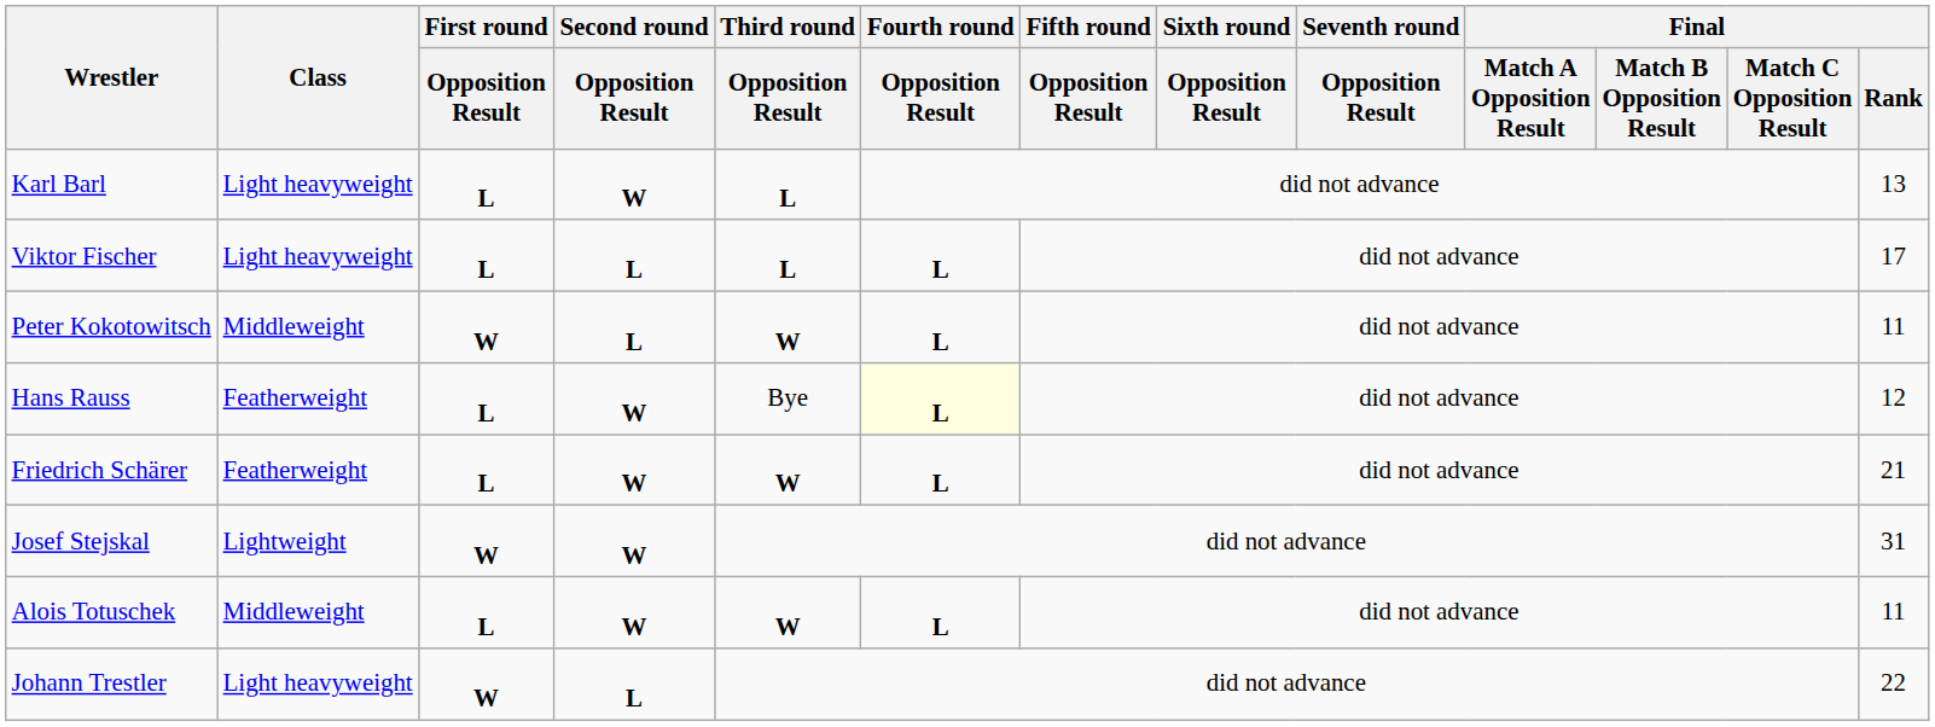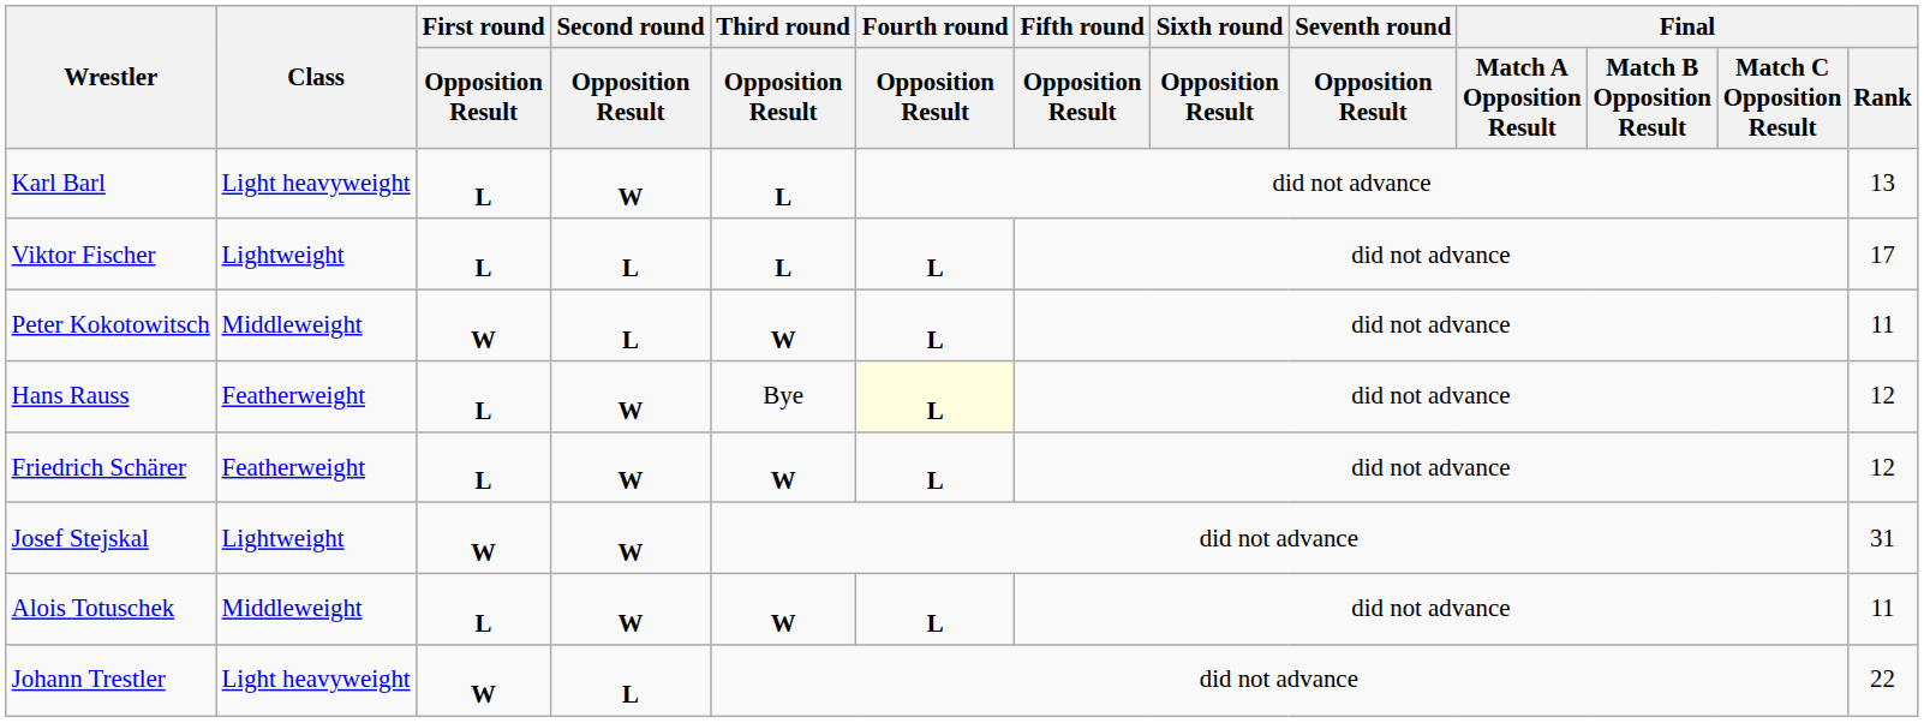Viktor Fischer | Class: Light heavyweight -> Lightweight
Friedrich Schärer | Final / Rank: 21 -> 12
